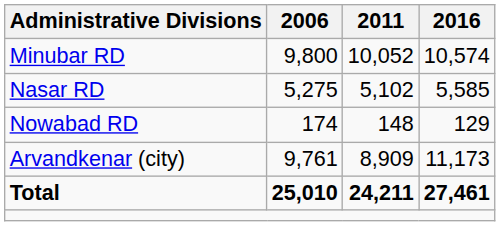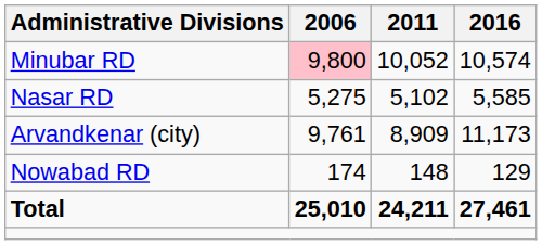Minubar RD | 2006: no background -> pink background
rows swapped: Nowabad RD <-> Arvandkenar (city)
